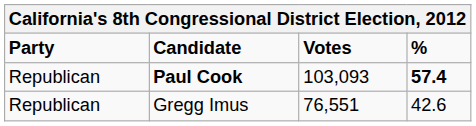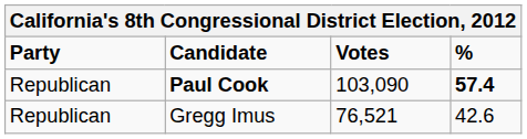Paul Cook | Votes: 103,093 -> 103,090
Gregg Imus | Votes: 76,551 -> 76,521
